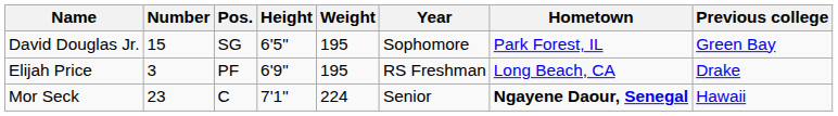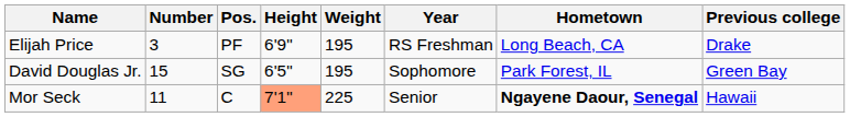rows swapped: David Douglas Jr. <-> Elijah Price
Mor Seck | Number: 23 -> 11
Mor Seck | Height: no background -> lightsalmon background
Mor Seck | Weight: 224 -> 225
